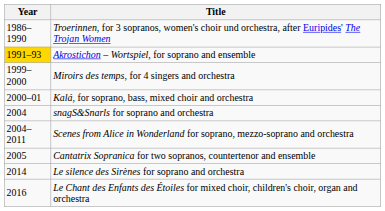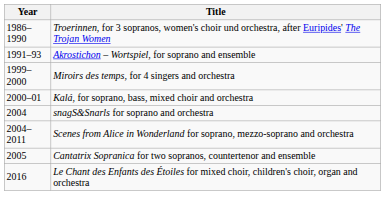Akrostichon – Wortspiel, for soprano and ensemble | Year: gold background -> no background
- row: 2014 | Le silence des Sirènes for soprano and orchestra
